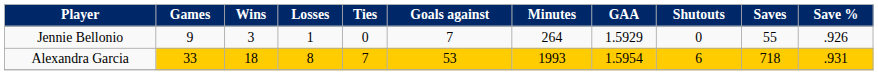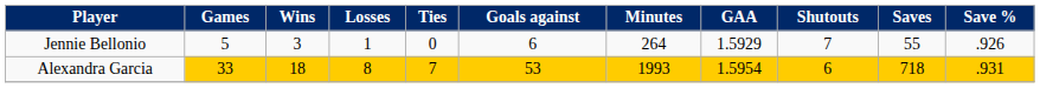Jennie Bellonio | Games: 9 -> 5
Jennie Bellonio | Goals against: 7 -> 6
Jennie Bellonio | Shutouts: 0 -> 7
